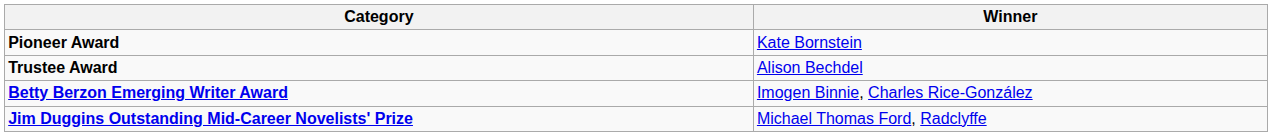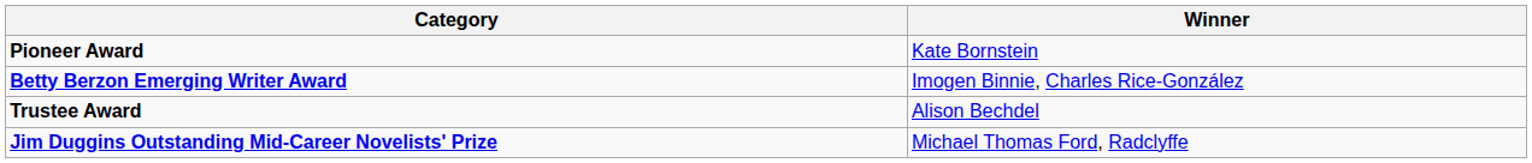rows swapped: Trustee Award <-> Betty Berzon Emerging Writer Award
